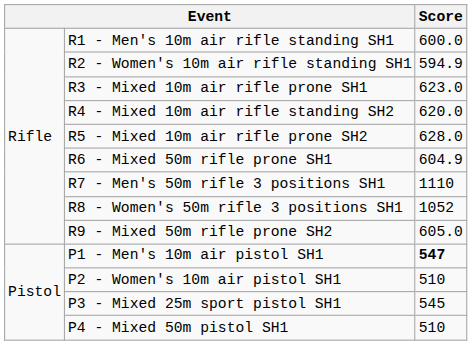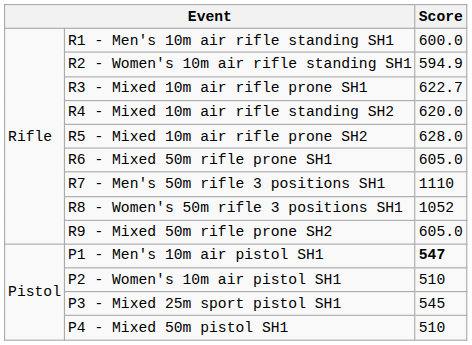R3 - Mixed 10m air rifle prone SH1 | Score: 623.0 -> 622.7
R6 - Mixed 50m rifle prone SH1 | Score: 604.9 -> 605.0
